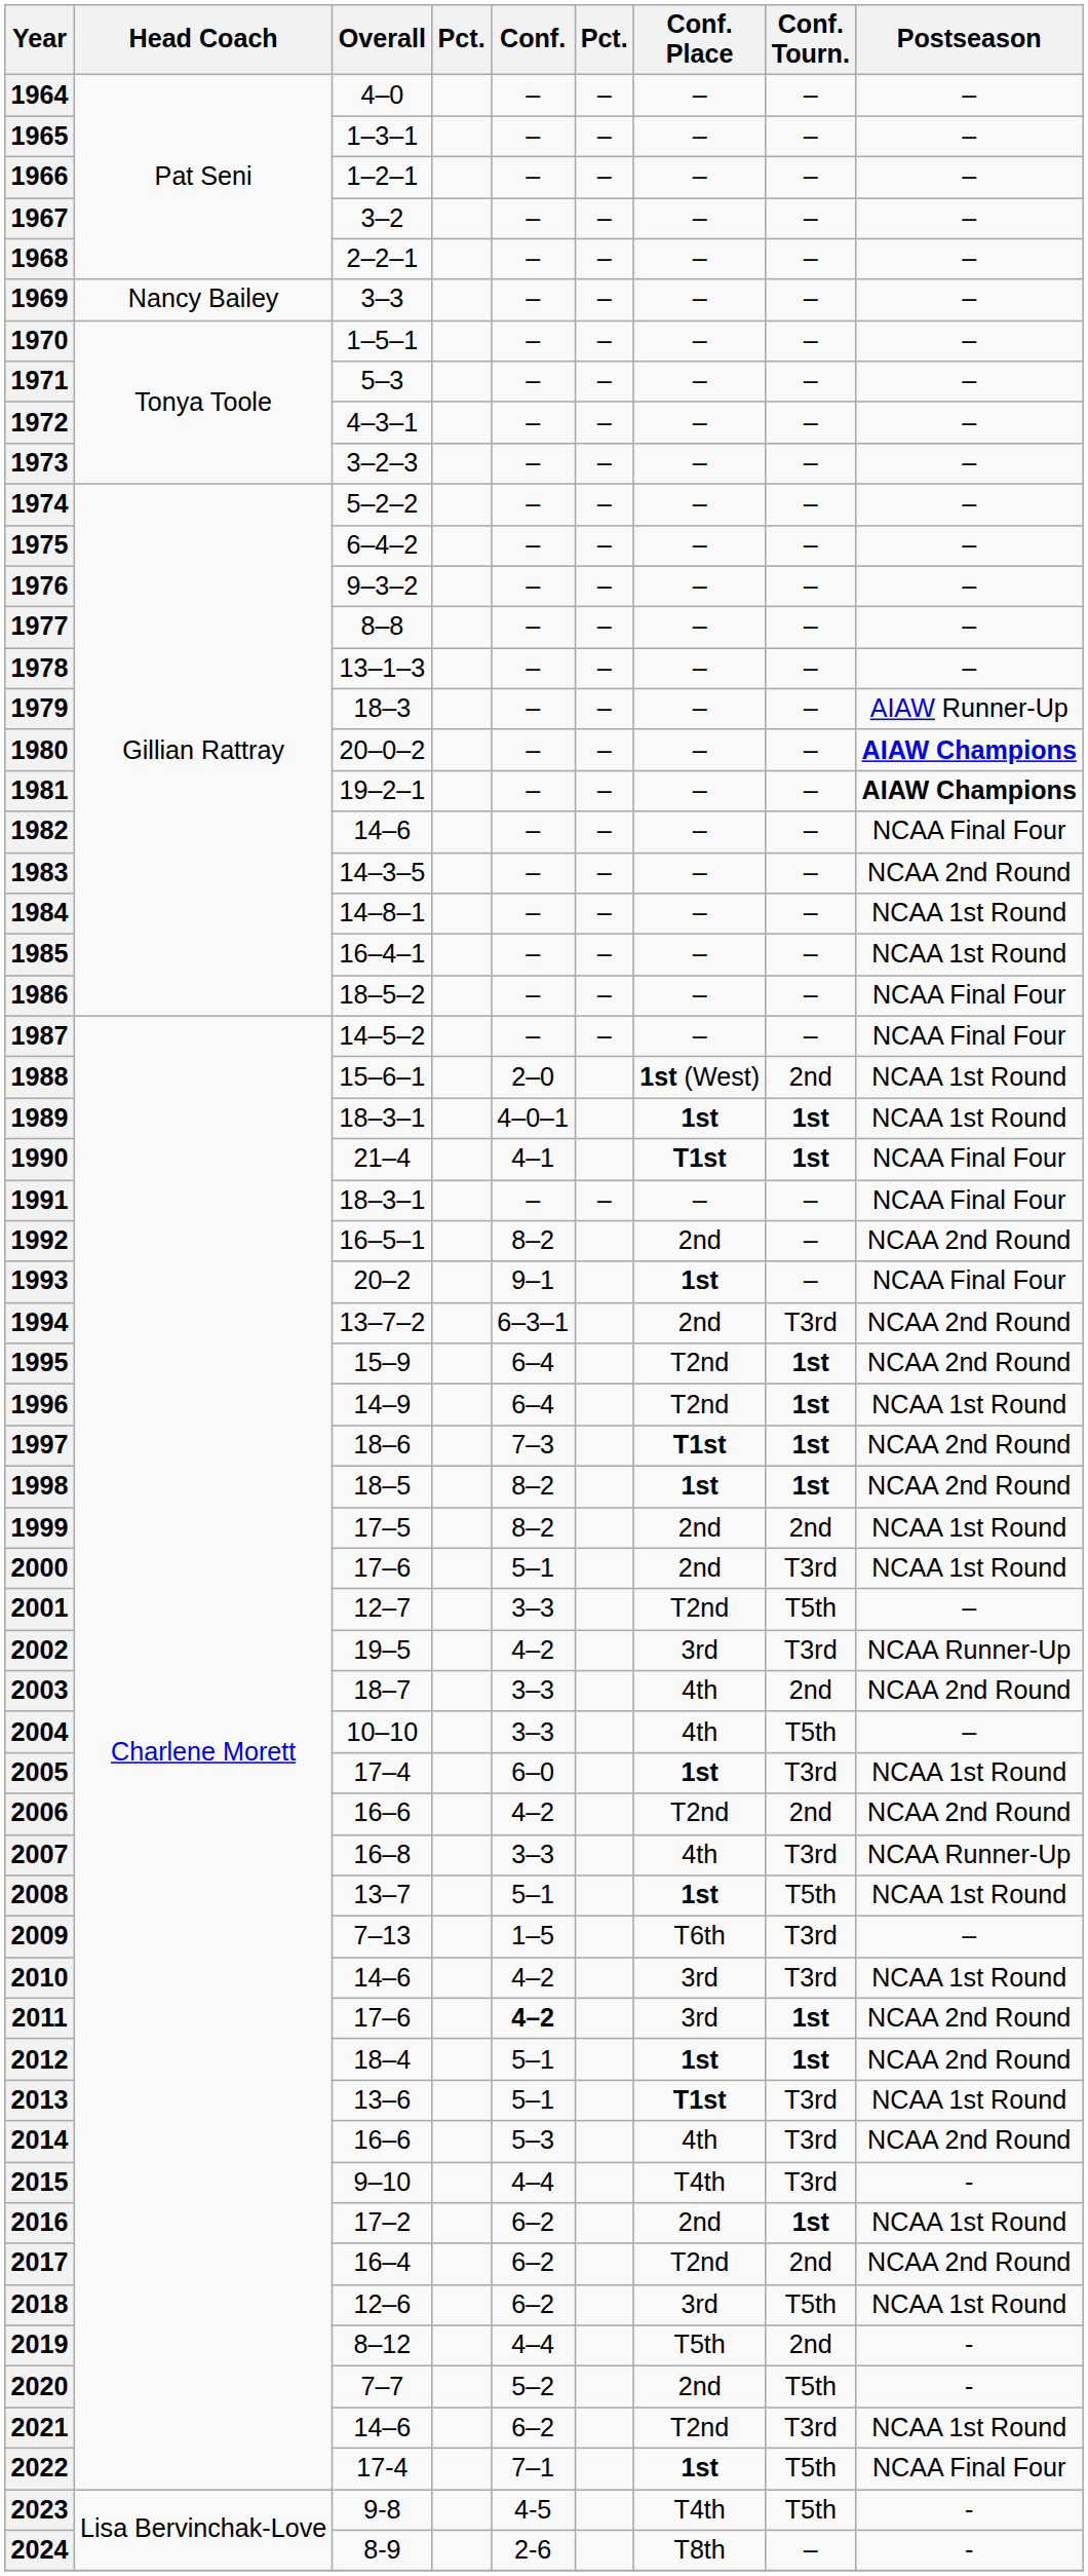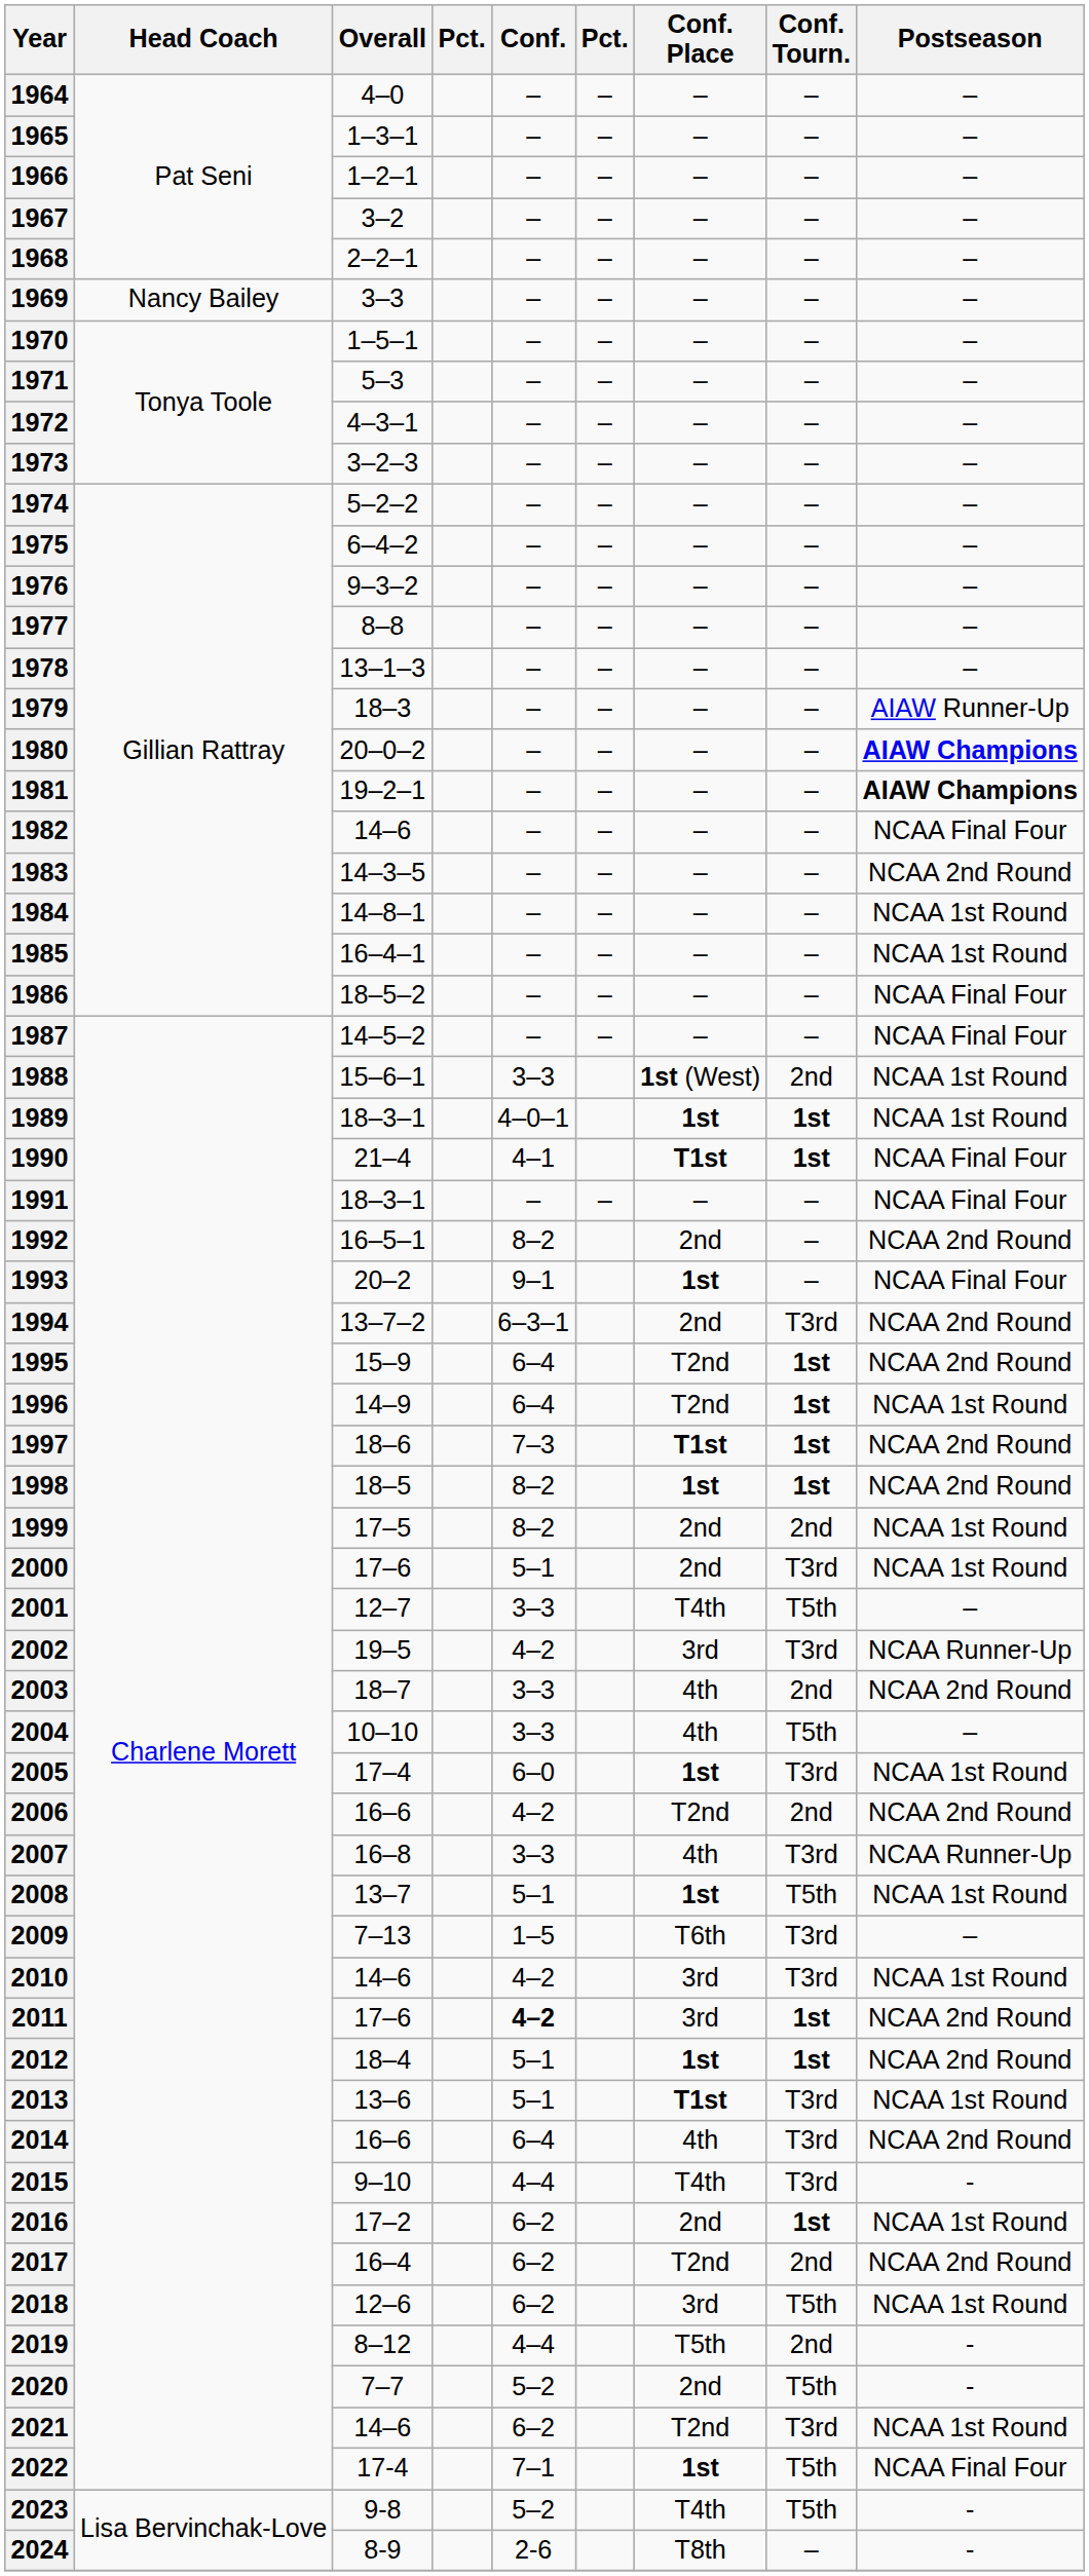1988 | Conf.: 2–0 -> 3–3
2001 | Conf. Place: T2nd -> T4th
2014 | Conf.: 5–3 -> 6–4
2023 | Conf.: 4-5 -> 5–2
